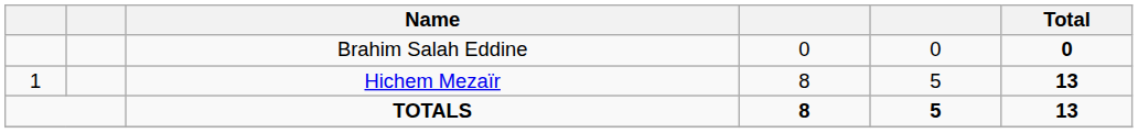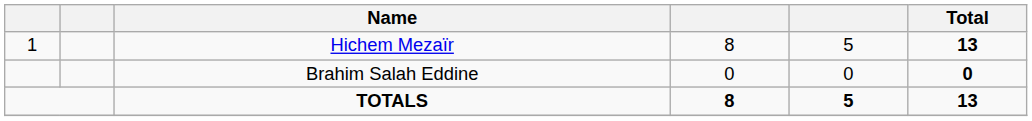rows swapped: Hichem Mezaïr <-> Brahim Salah Eddine
